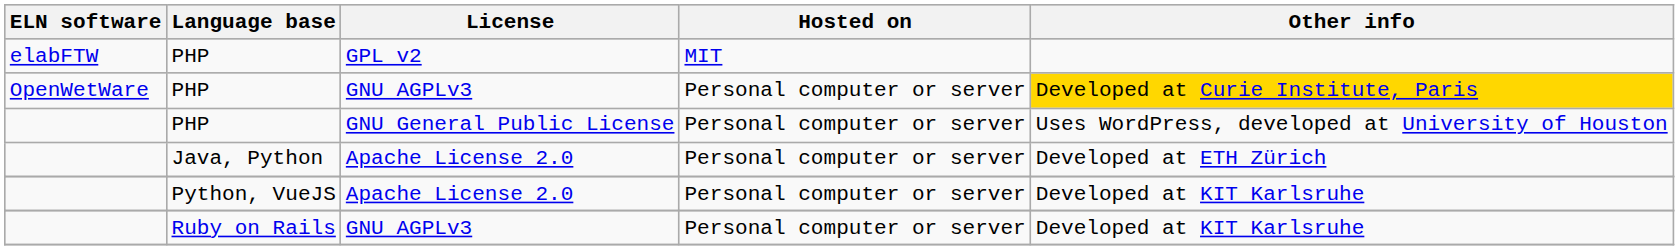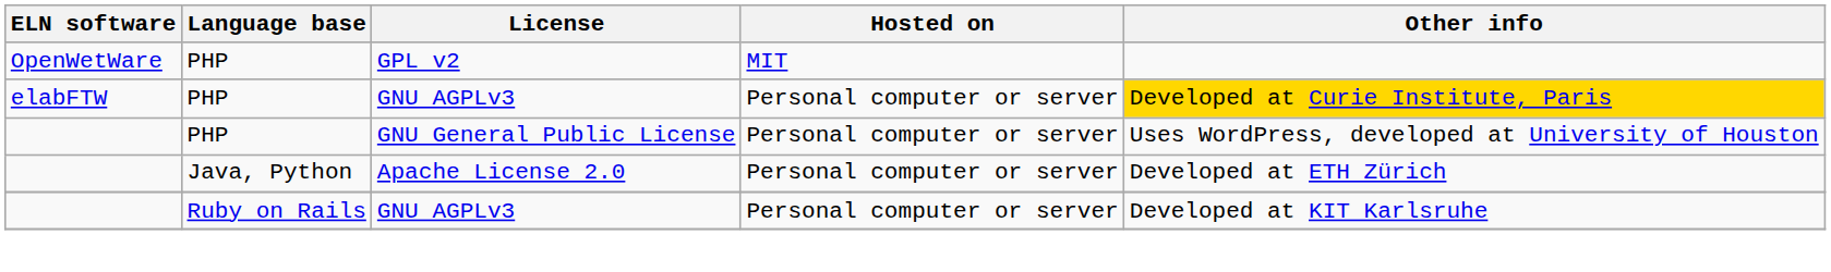PHP / GPL v2 | ELN software: elabFTW -> OpenWetWare
PHP / GNU AGPLv3 | ELN software: OpenWetWare -> elabFTW
- row: Python, VueJS | Apache License 2.0 | Personal computer or server | Developed at KIT Karlsruhe
